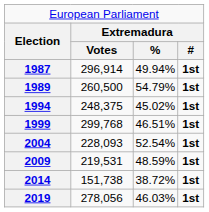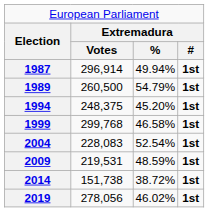1994 | column 3: 45.02% -> 45.20%
1999 | column 3: 46.51% -> 46.58%
2004 | column 2: 228,093 -> 228,083
2019 | column 3: 46.03% -> 46.02%
